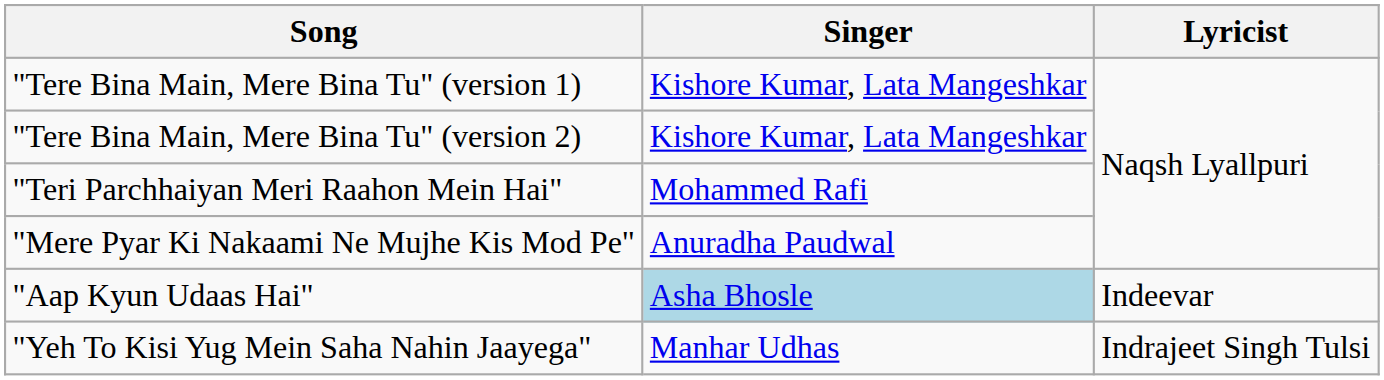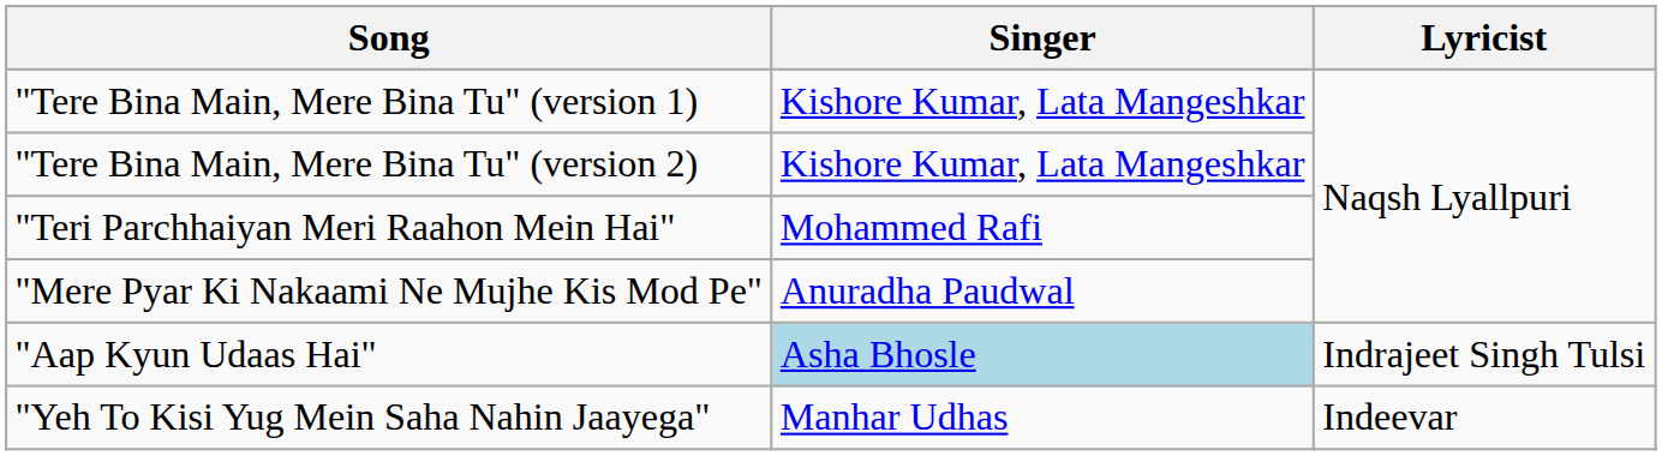"Aap Kyun Udaas Hai" | Lyricist: Indeevar -> Indrajeet Singh Tulsi
"Yeh To Kisi Yug Mein Saha Nahin Jaayega" | Lyricist: Indrajeet Singh Tulsi -> Indeevar
